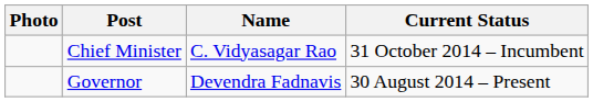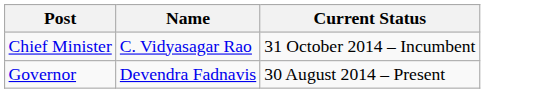- column: Photo
